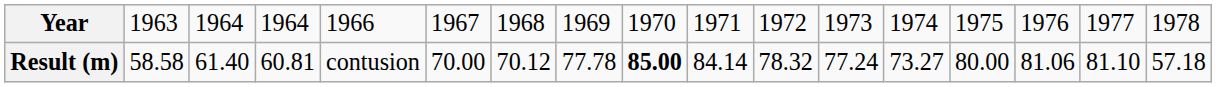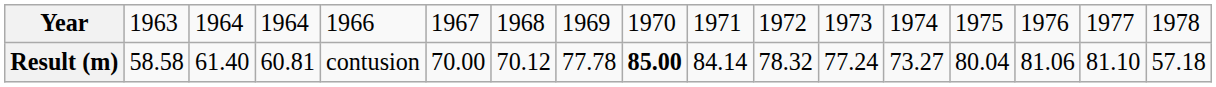Result (m) | column 14: 80.00 -> 80.04
